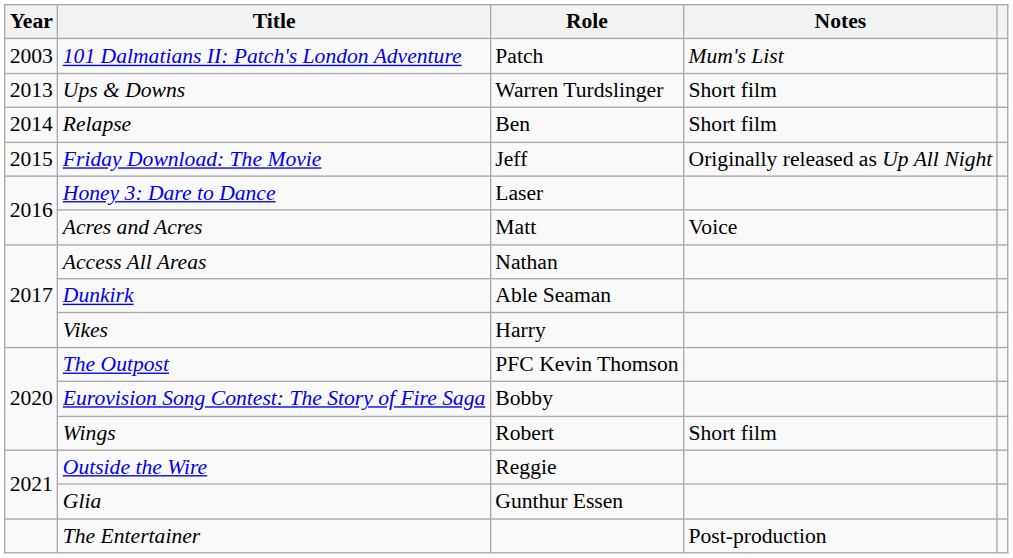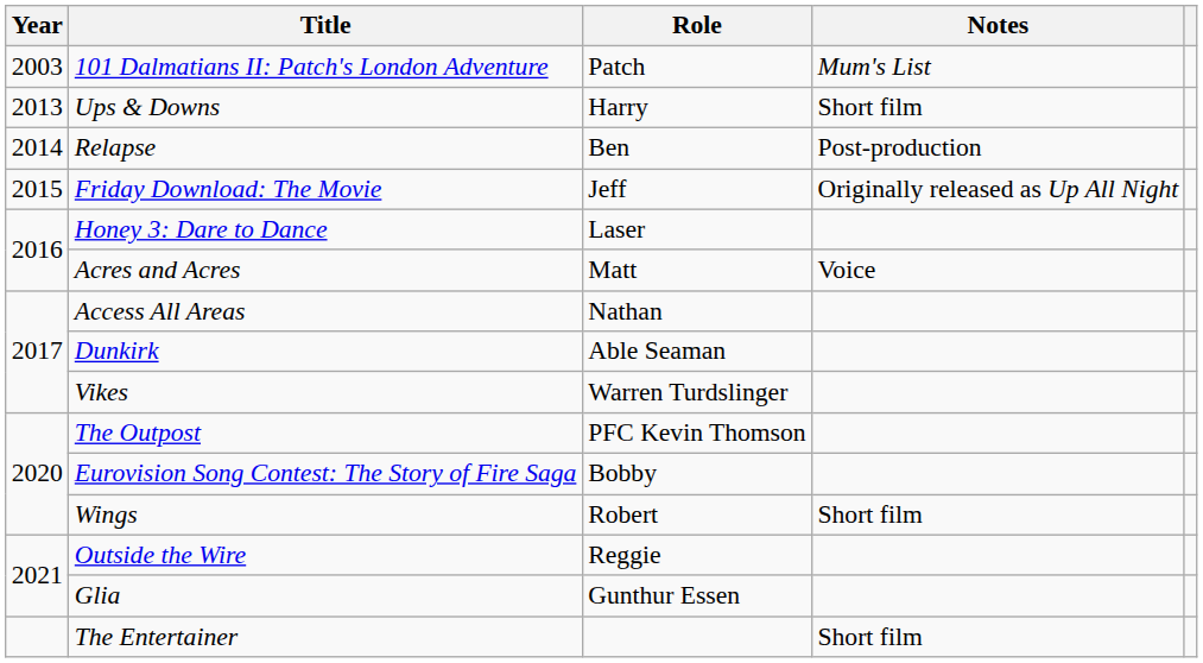Ups & Downs | Role: Warren Turdslinger -> Harry
Relapse | Notes: Short film -> Post-production
Vikes | Role: Harry -> Warren Turdslinger
The Entertainer | Notes: Post-production -> Short film
